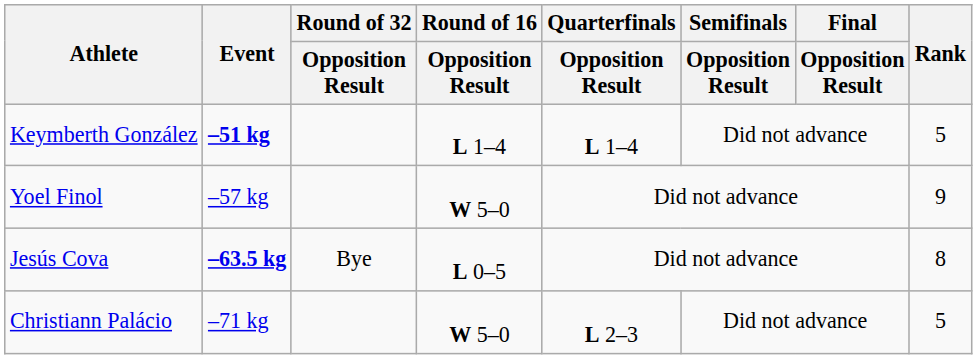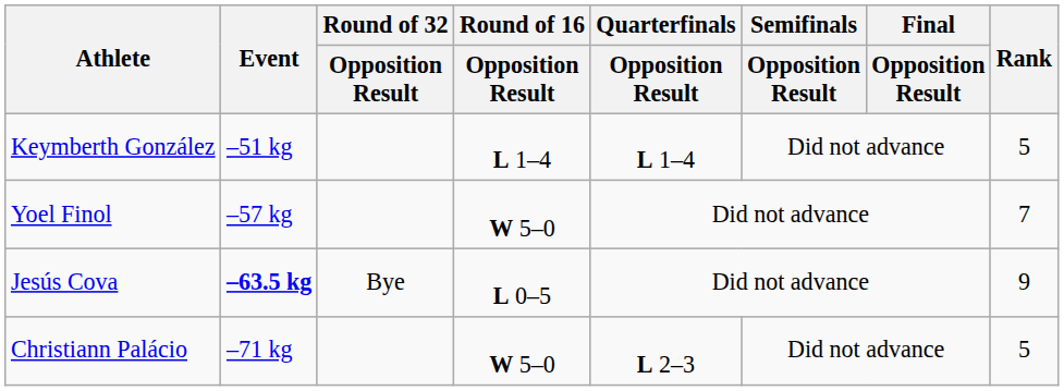Keymberth González | Event: bold -> normal
Yoel Finol | Rank: 9 -> 7
Jesús Cova | Rank: 8 -> 9
